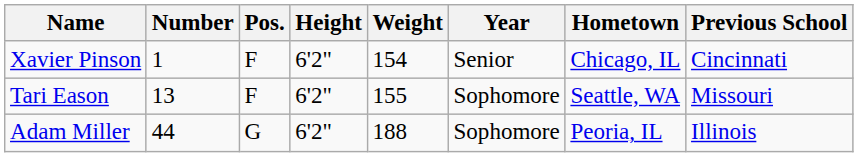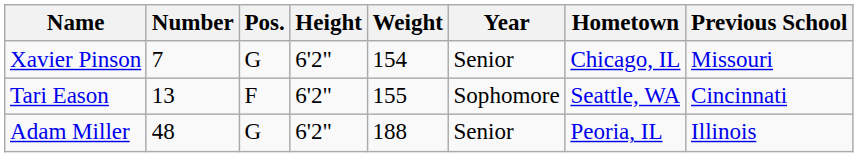Xavier Pinson | Number: 1 -> 7
Xavier Pinson | Pos.: F -> G
Xavier Pinson | Previous School: Cincinnati -> Missouri
Tari Eason | Previous School: Missouri -> Cincinnati
Adam Miller | Number: 44 -> 48
Adam Miller | Year: Sophomore -> Senior
